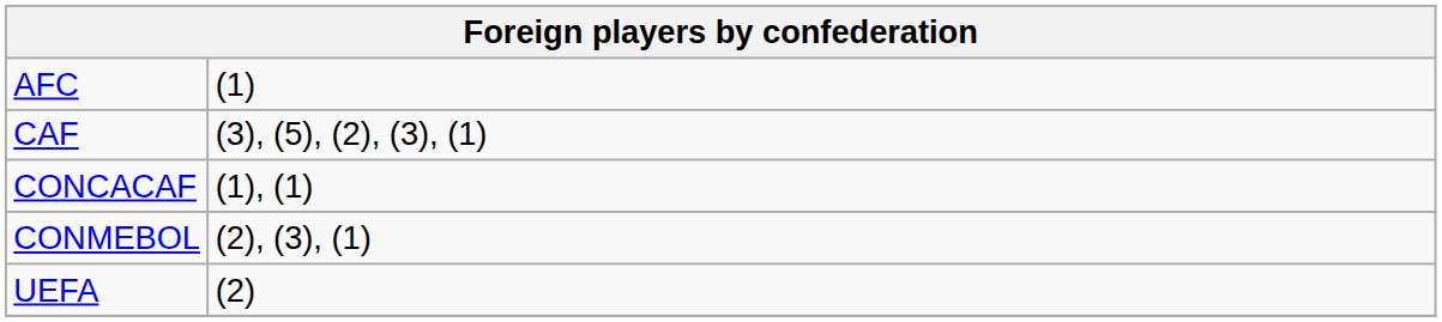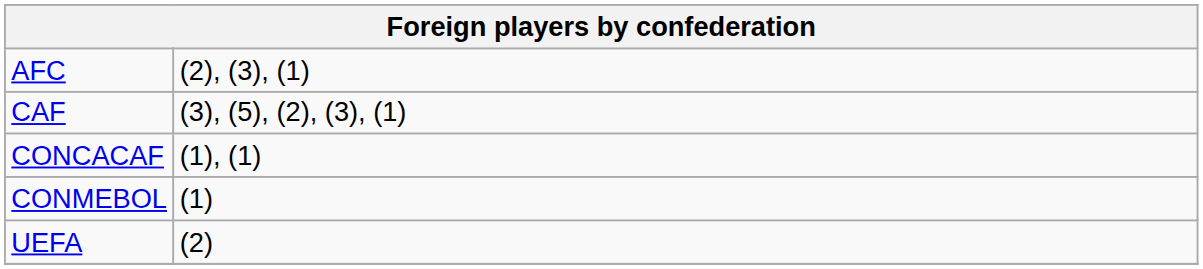AFC | column 2: (1) -> (2), (3), (1)
CONMEBOL | column 2: (2), (3), (1) -> (1)
